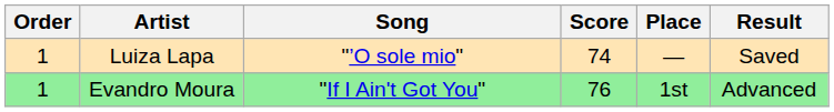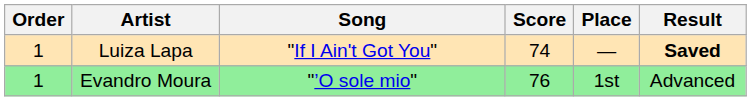Luiza Lapa | Song: "’O sole mio" -> "If I Ain't Got You"
Luiza Lapa | Result: normal -> bold
Evandro Moura | Song: "If I Ain't Got You" -> "’O sole mio"
